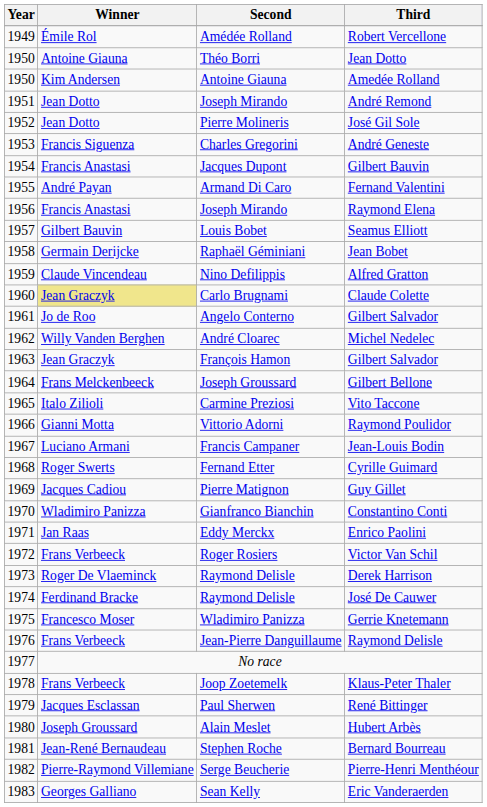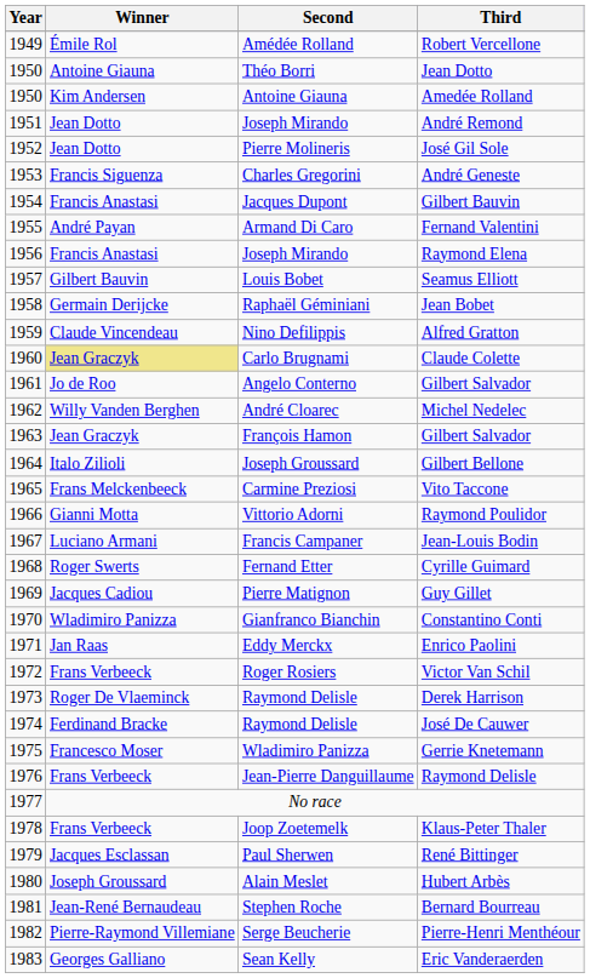Gilbert Bellone | Winner: Frans Melckenbeeck -> Italo Zilioli
Vito Taccone | Winner: Italo Zilioli -> Frans Melckenbeeck
